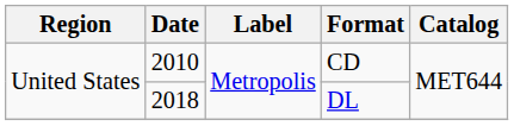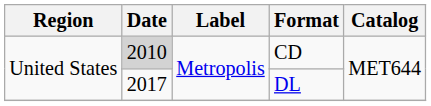CD | Date: no background -> lightgrey background
DL | Date: 2018 -> 2017
